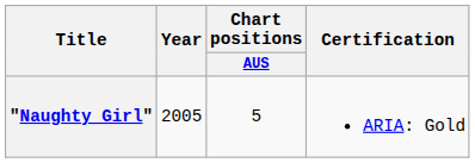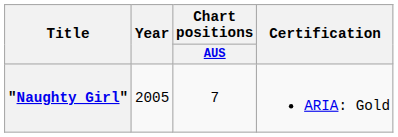"Naughty Girl" | Chart positions / AUS: 5 -> 7
